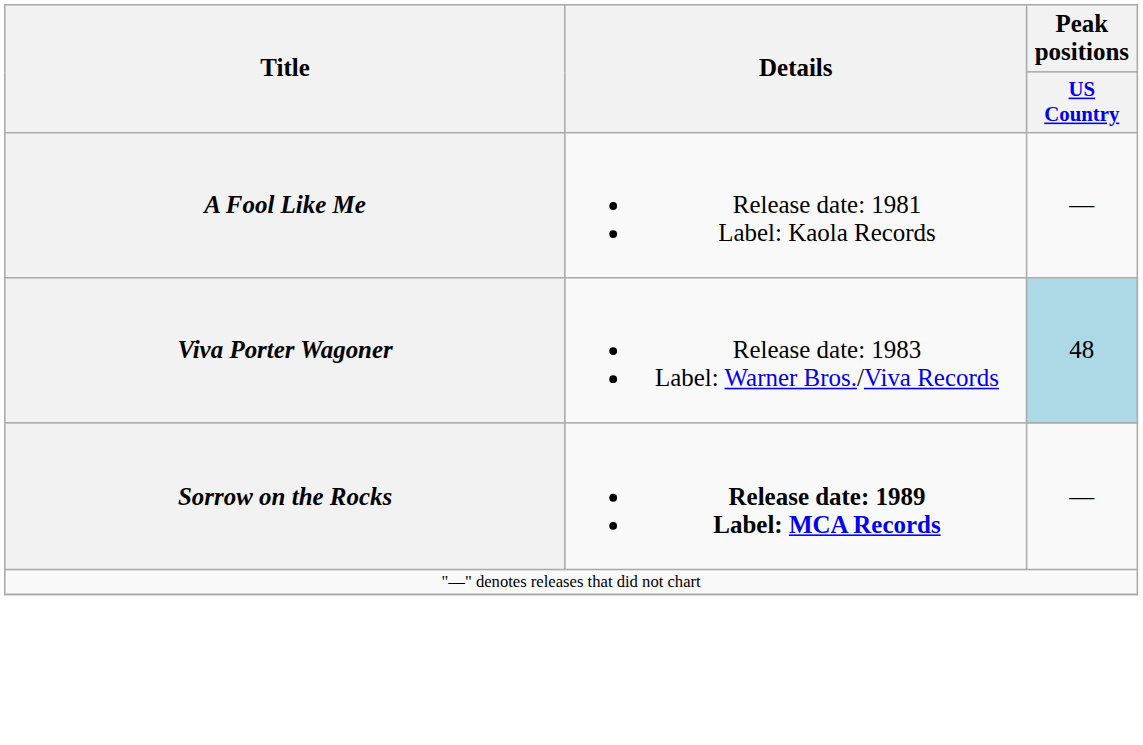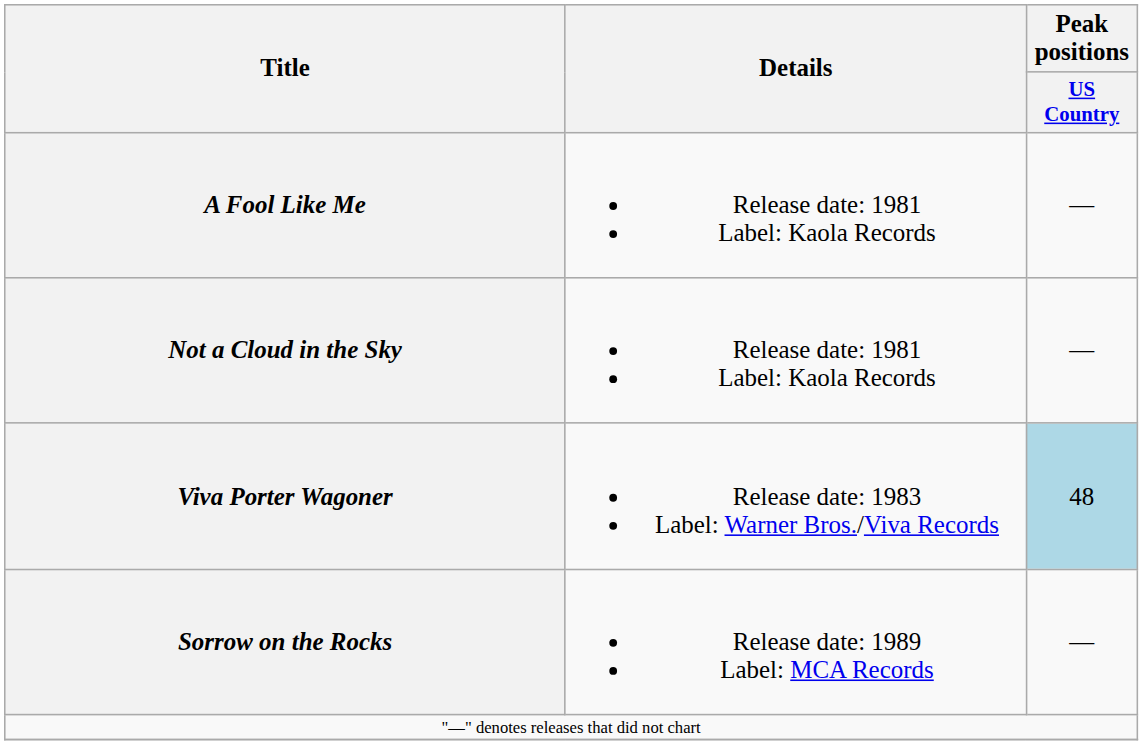+ row: Not a Cloud in the Sky | Release date: 1981 Label: Kaola Records | —
Sorrow on the Rocks | Details: bold -> normal
